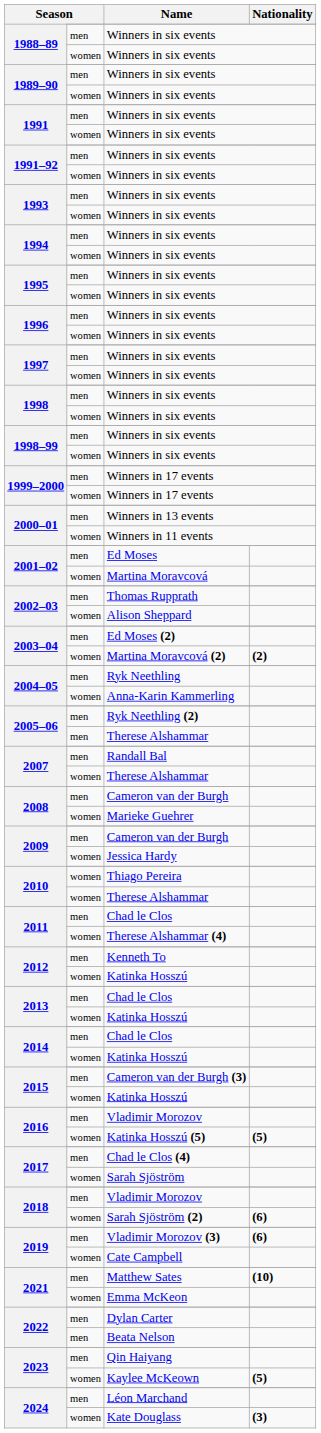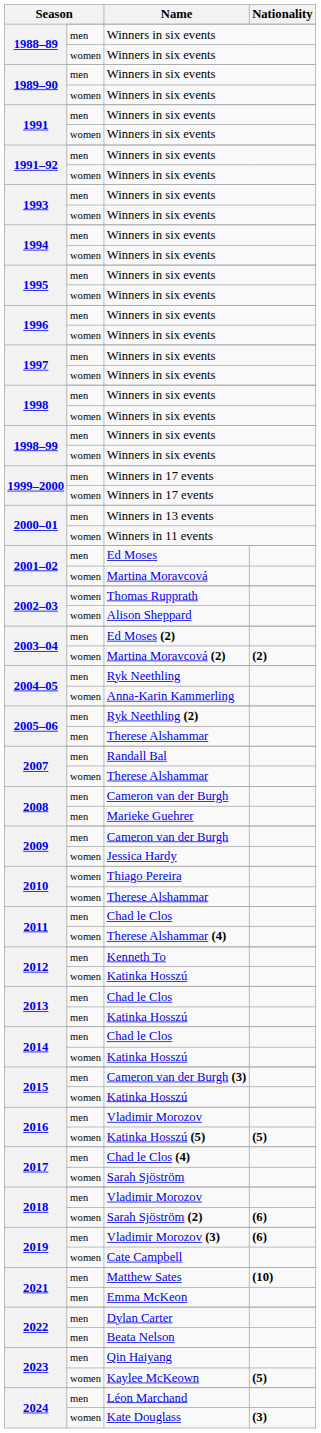Thomas Rupprath | Season: men -> women
Marieke Guehrer | Season: women -> men
2013 / Katinka Hosszú | Season: women -> men
Emma McKeon | Season: women -> men
